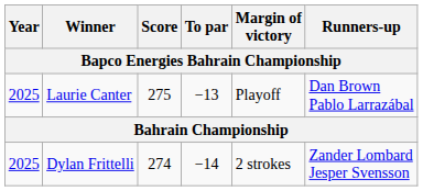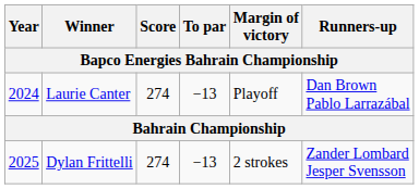Laurie Canter | Year: 2025 -> 2024
Laurie Canter | Score: 275 -> 274
Dylan Frittelli | To par: −14 -> −13
